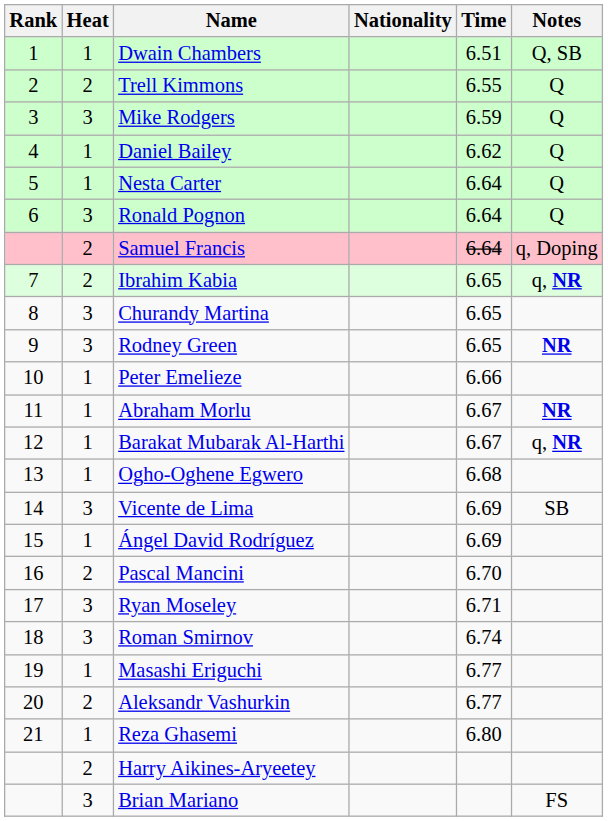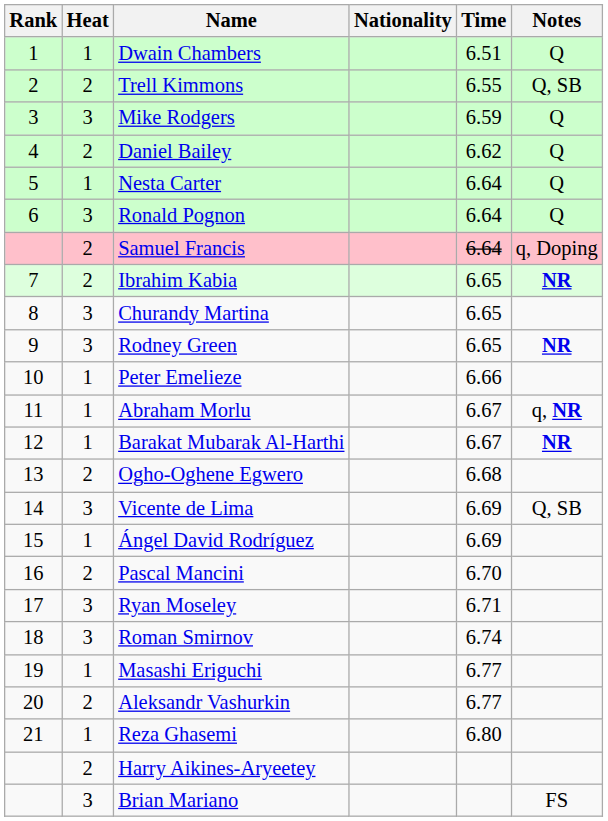Dwain Chambers | Notes: Q, SB -> Q
Trell Kimmons | Notes: Q -> Q, SB
Daniel Bailey | Heat: 1 -> 2
Ibrahim Kabia | Notes: q, NR -> NR
Abraham Morlu | Notes: NR -> q, NR
Barakat Mubarak Al-Harthi | Notes: q, NR -> NR
Ogho-Oghene Egwero | Heat: 1 -> 2
Vicente de Lima | Notes: SB -> Q, SB
